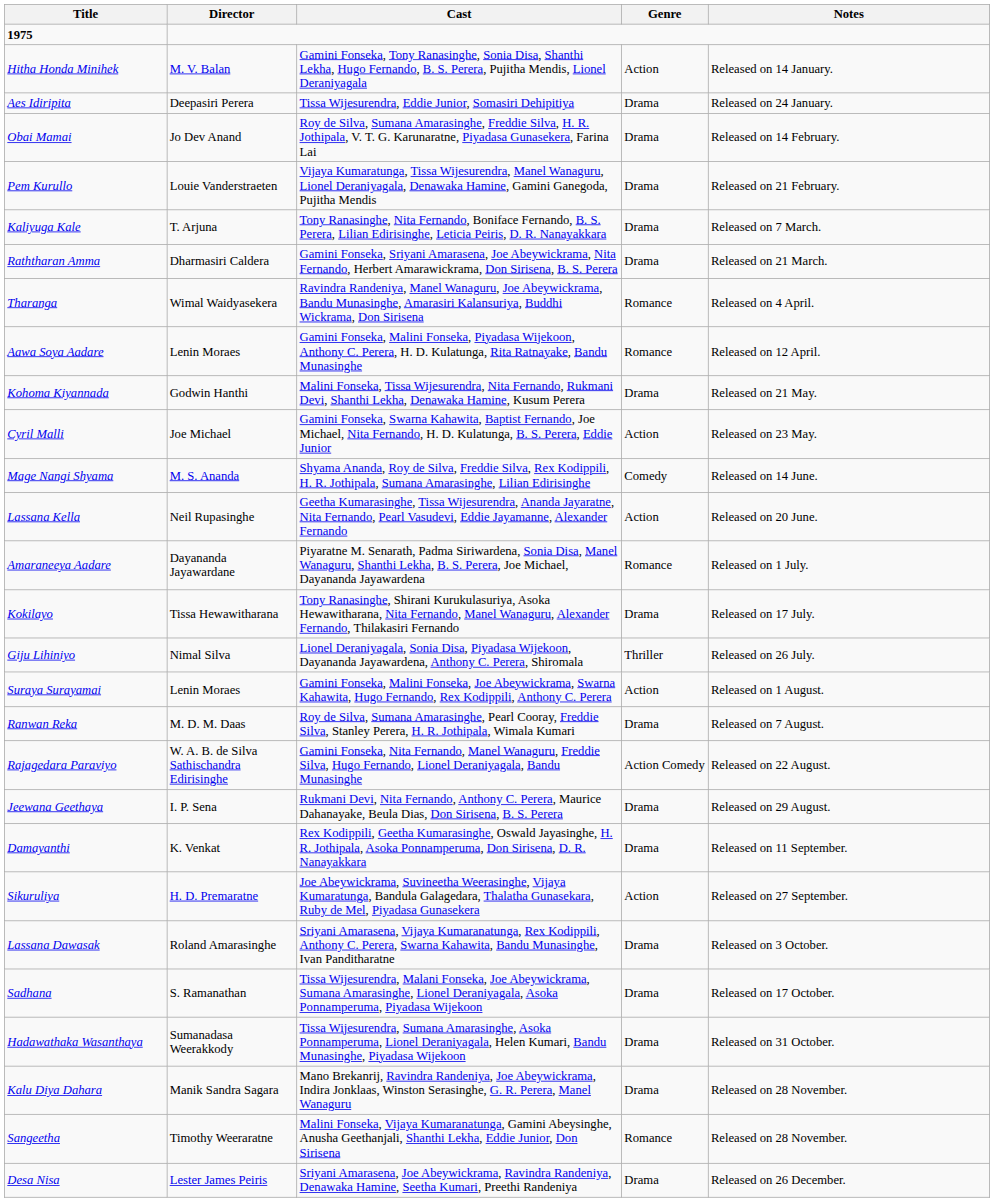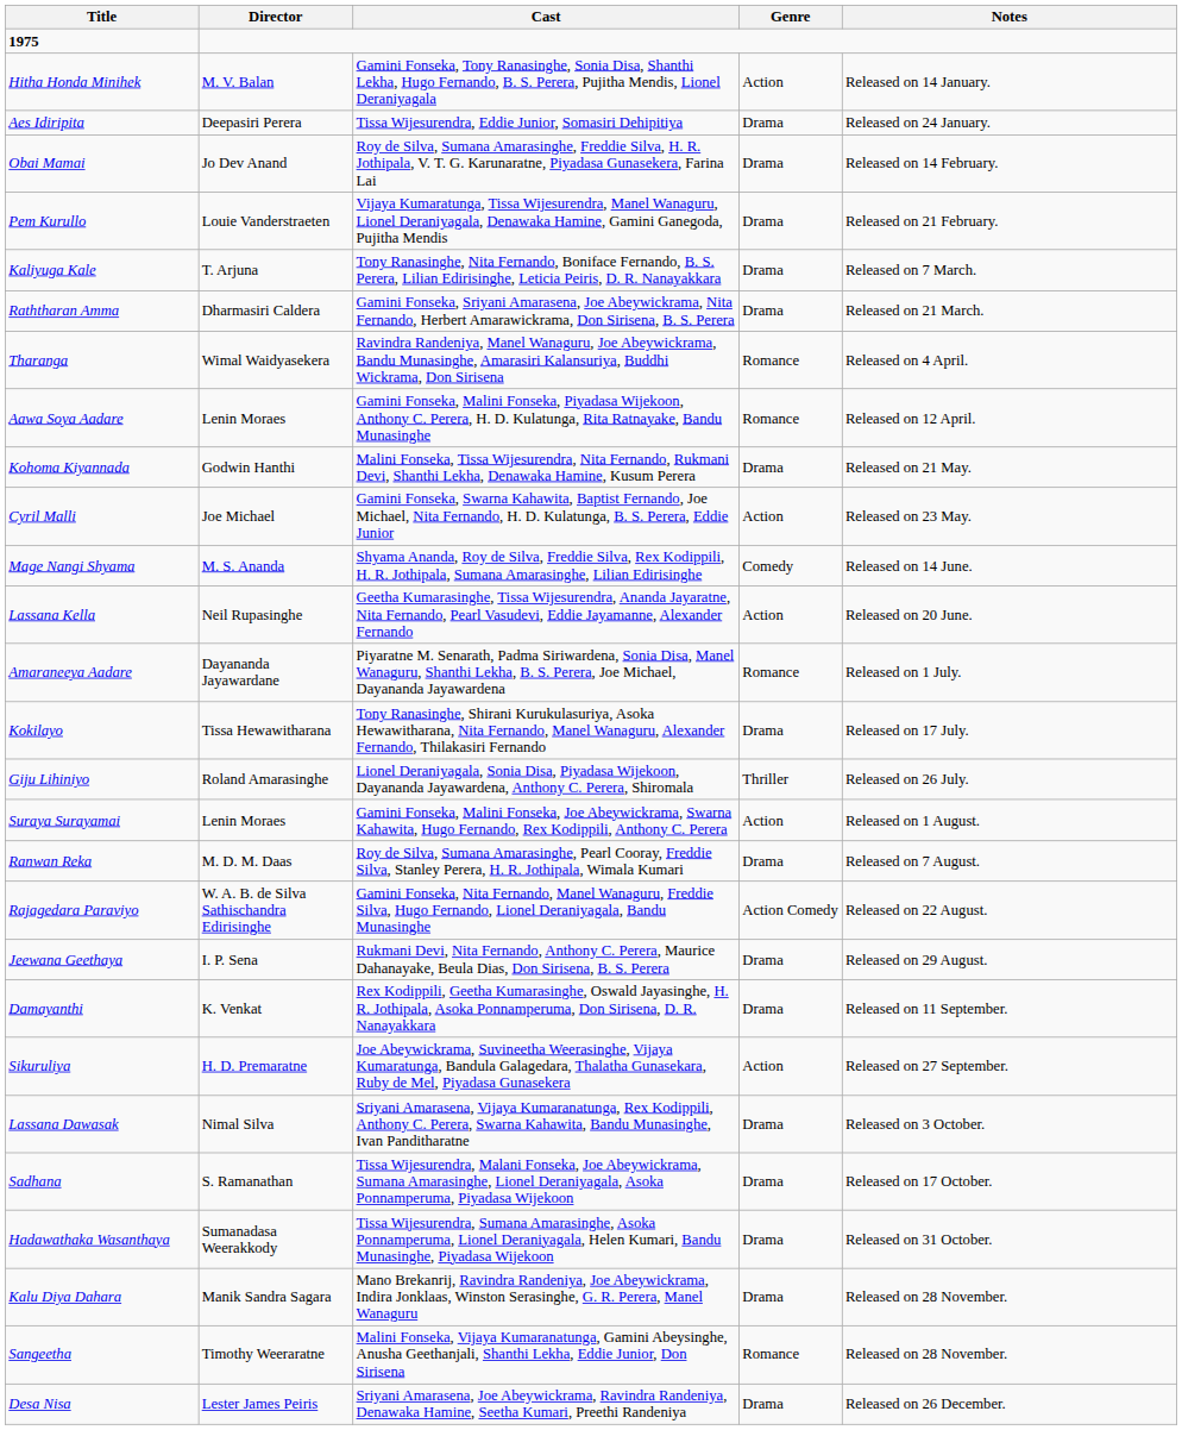Giju Lihiniyo | Director: Nimal Silva -> Roland Amarasinghe
Lassana Dawasak | Director: Roland Amarasinghe -> Nimal Silva
